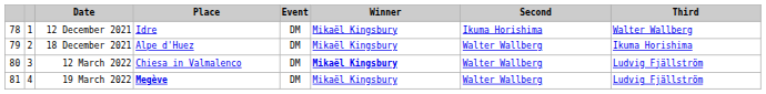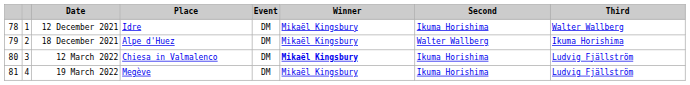12 March 2022 | Second: Walter Wallberg -> Ikuma Horishima
19 March 2022 | Place: bold -> normal
19 March 2022 | Second: Walter Wallberg -> Ikuma Horishima
